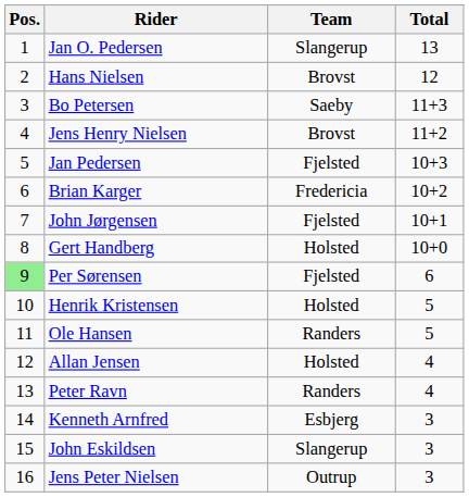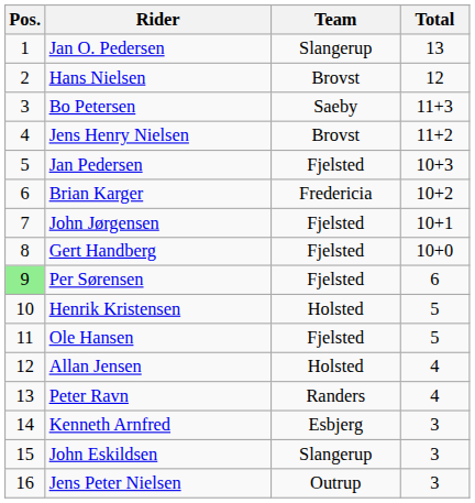Gert Handberg | Team: Holsted -> Fjelsted
Ole Hansen | Team: Randers -> Fjelsted
